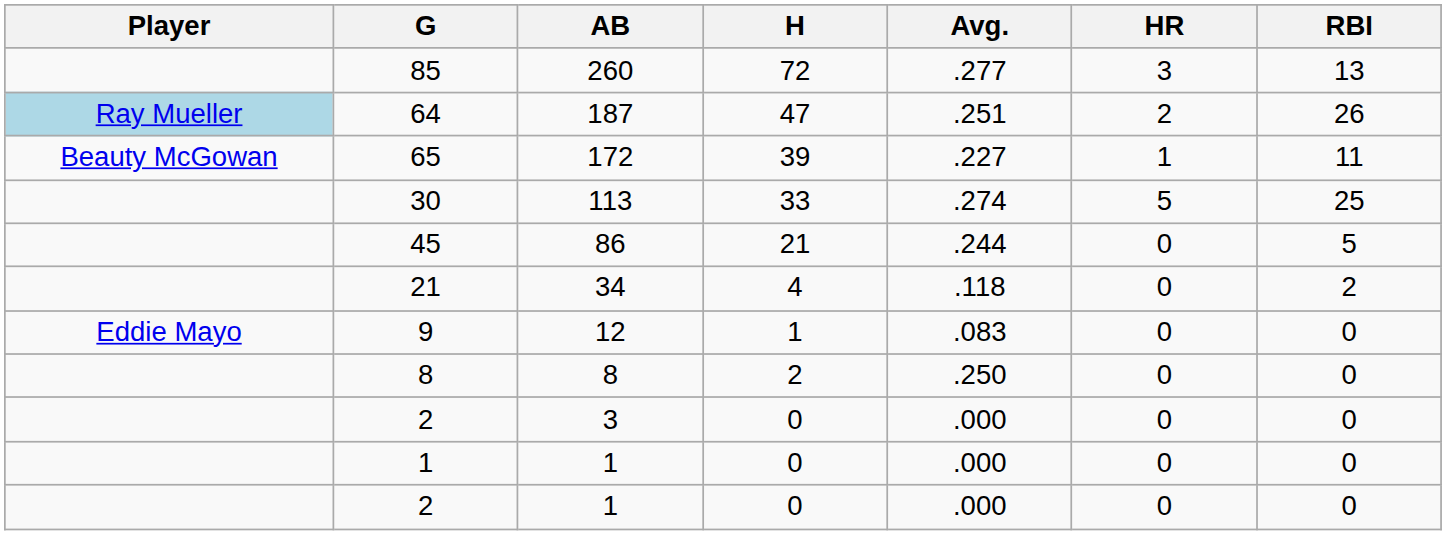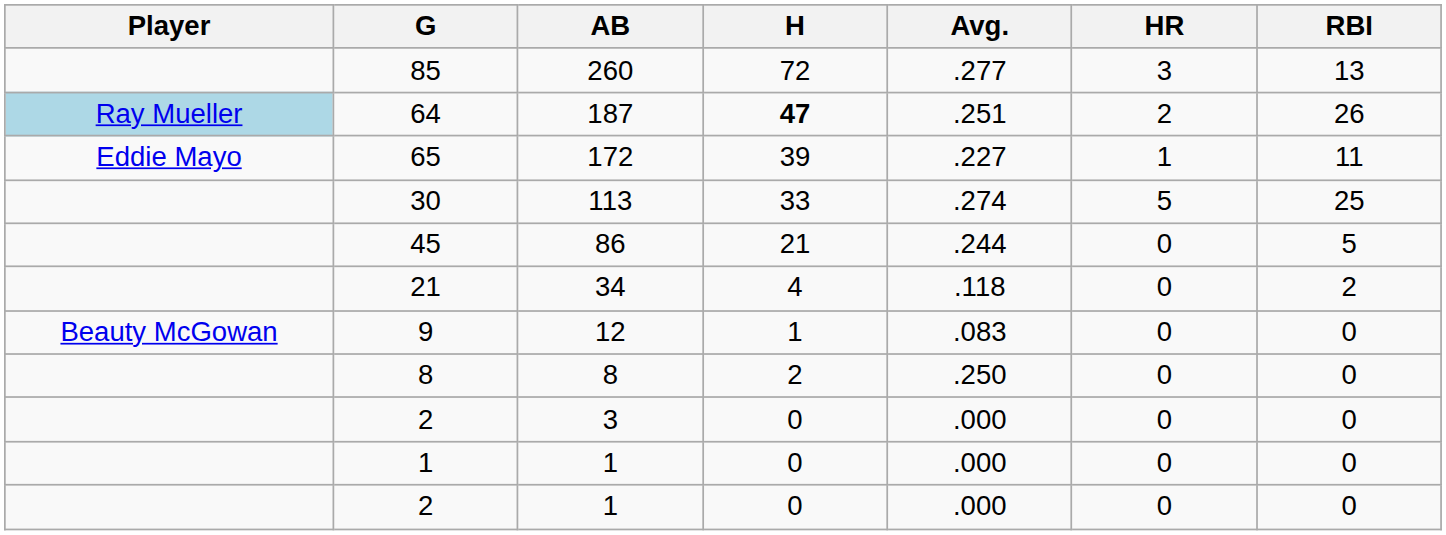64 | H: normal -> bold
65 | Player: Beauty McGowan -> Eddie Mayo
9 | Player: Eddie Mayo -> Beauty McGowan
